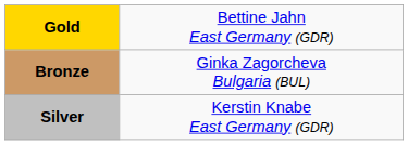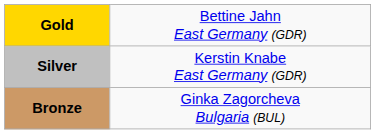rows swapped: Silver <-> Bronze
